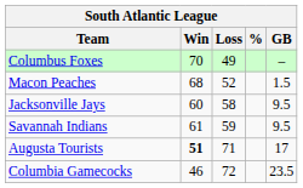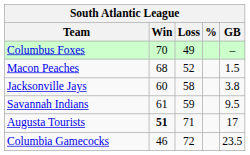Jacksonville Jays | GB: 9.5 -> 3.8
